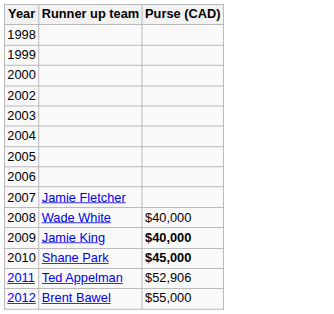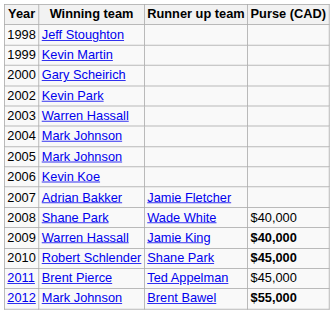+ column: Winning team | Jeff Stoughton | Kevin Martin | Gary Scheirich | Kevin Park | Warren Hassall | Mark Johnson | Mark Johnson | Kevin Koe | Adrian Bakker | Shane Park | Warren Hassall | Robert Schlender | Brent Pierce | Mark Johnson
2011 | Purse (CAD): $52,906 -> $45,000
2012 | Purse (CAD): normal -> bold
